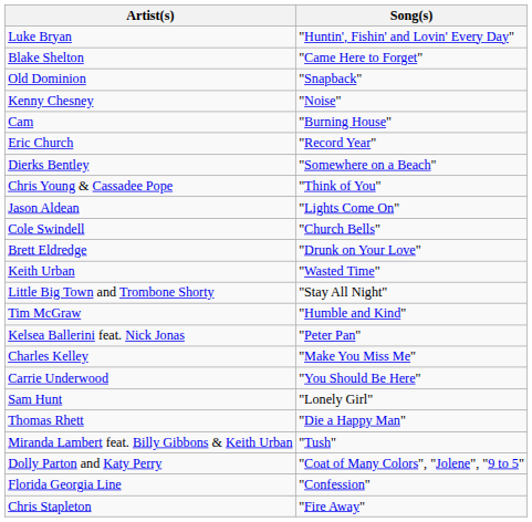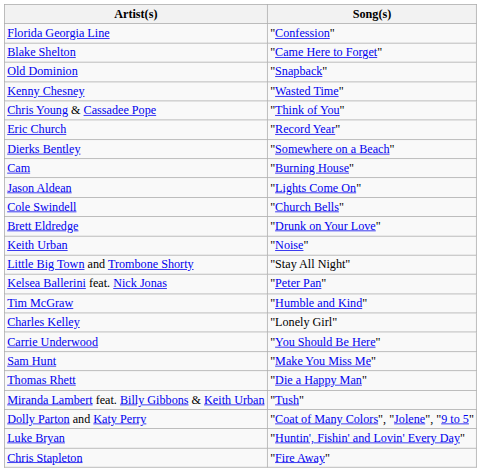rows swapped: Luke Bryan <-> Florida Georgia Line
Kenny Chesney | Song(s): "Noise" -> "Wasted Time"
rows swapped: Chris Young & Cassadee Pope <-> Cam
Keith Urban | Song(s): "Wasted Time" -> "Noise"
rows swapped: Kelsea Ballerini feat. Nick Jonas <-> Tim McGraw
Charles Kelley | Song(s): "Make You Miss Me" -> "Lonely Girl"
Sam Hunt | Song(s): "Lonely Girl" -> "Make You Miss Me"
